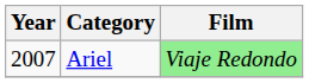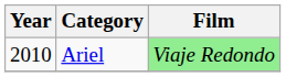Ariel | Year: 2007 -> 2010
